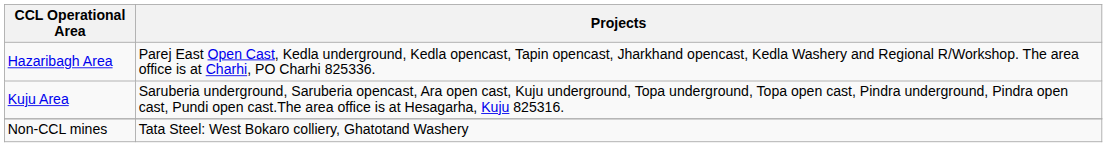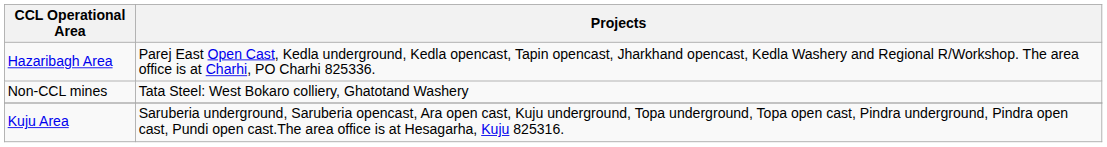rows swapped: Kuju Area <-> Non-CCL mines
